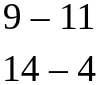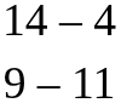rows swapped: 14 – 4 <-> 9 – 11
